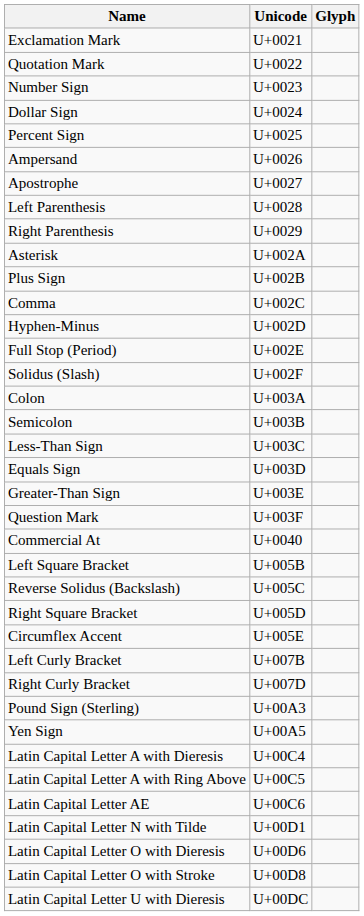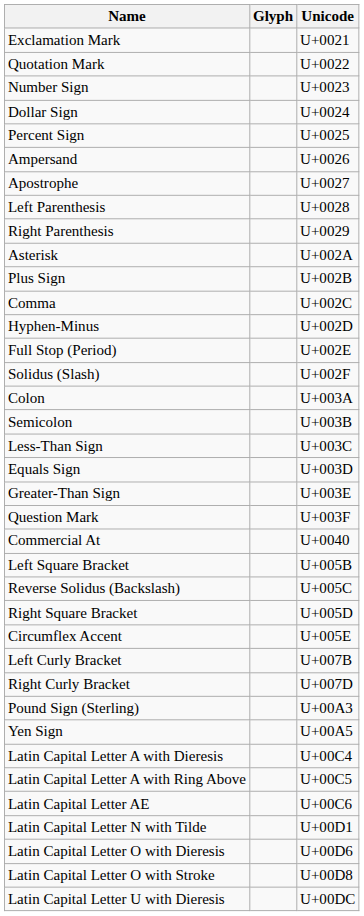columns swapped: Glyph <-> Unicode
